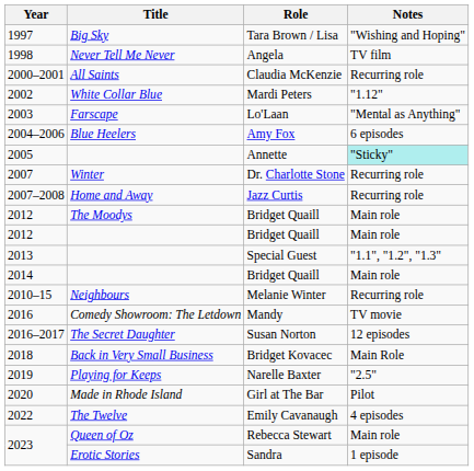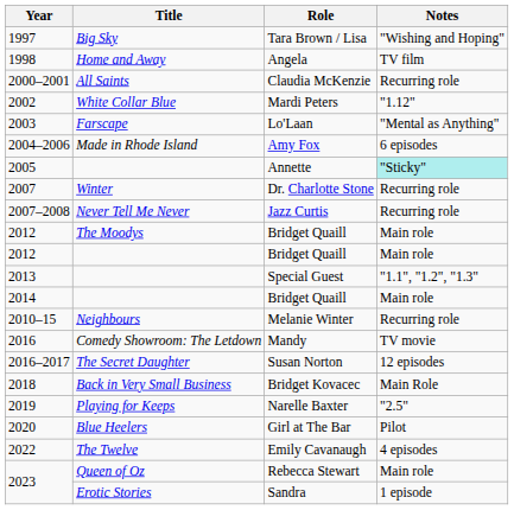Angela | Title: Never Tell Me Never -> Home and Away
Amy Fox | Title: Blue Heelers -> Made in Rhode Island
Jazz Curtis | Title: Home and Away -> Never Tell Me Never
Girl at The Bar | Title: Made in Rhode Island -> Blue Heelers
